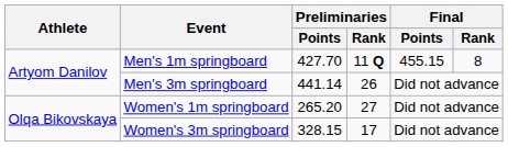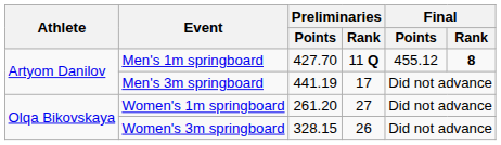Men's 1m springboard | Final / Points: 455.15 -> 455.12
Men's 1m springboard | Final / Rank: normal -> bold
Men's 3m springboard | Preliminaries / Points: 441.14 -> 441.19
Men's 3m springboard | Preliminaries / Rank: 26 -> 17
Women's 1m springboard | Preliminaries / Points: 265.20 -> 261.20
Women's 3m springboard | Preliminaries / Rank: 17 -> 26
